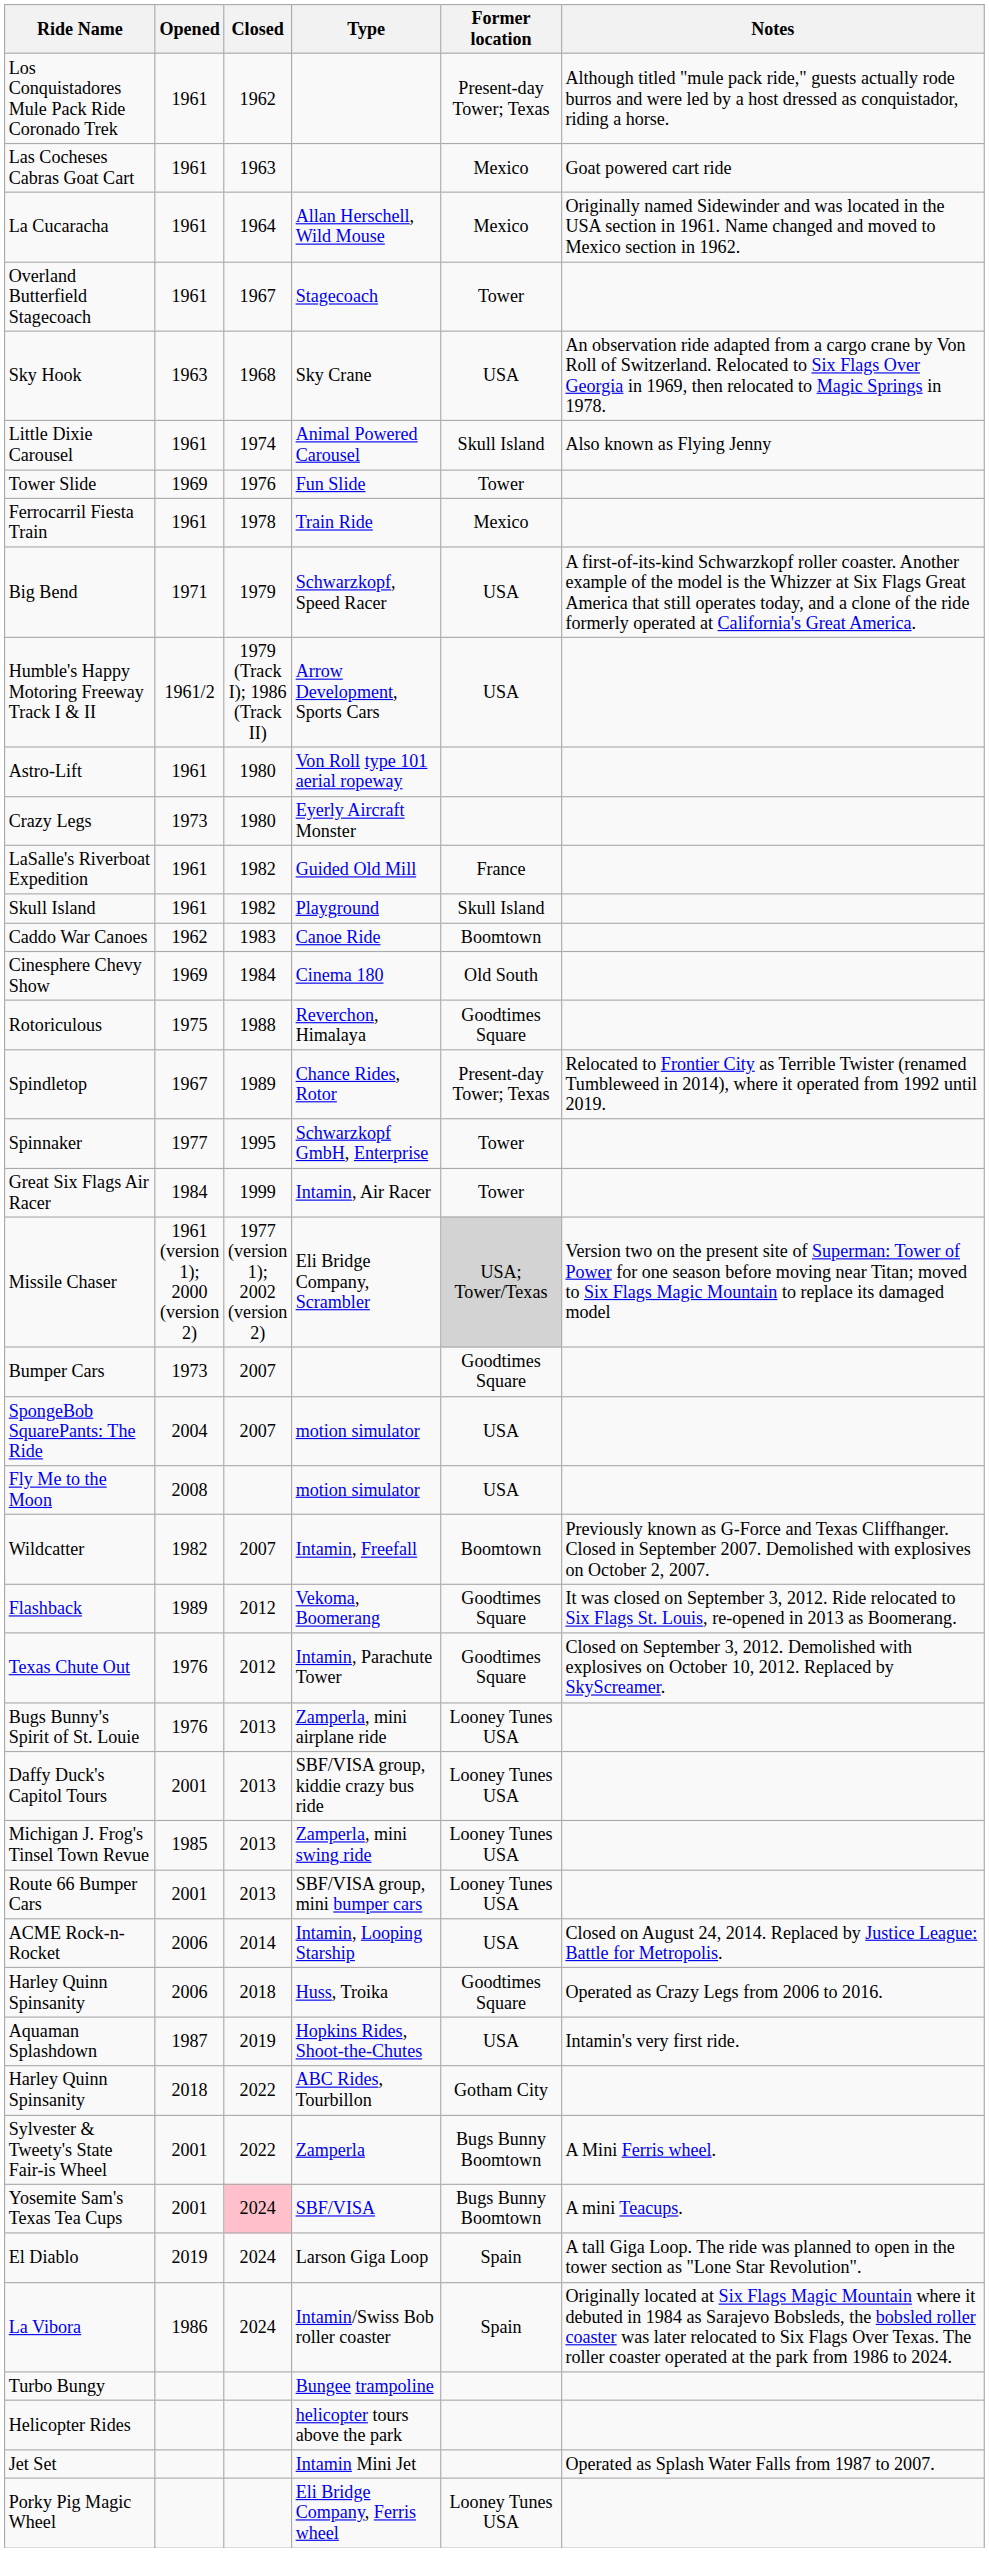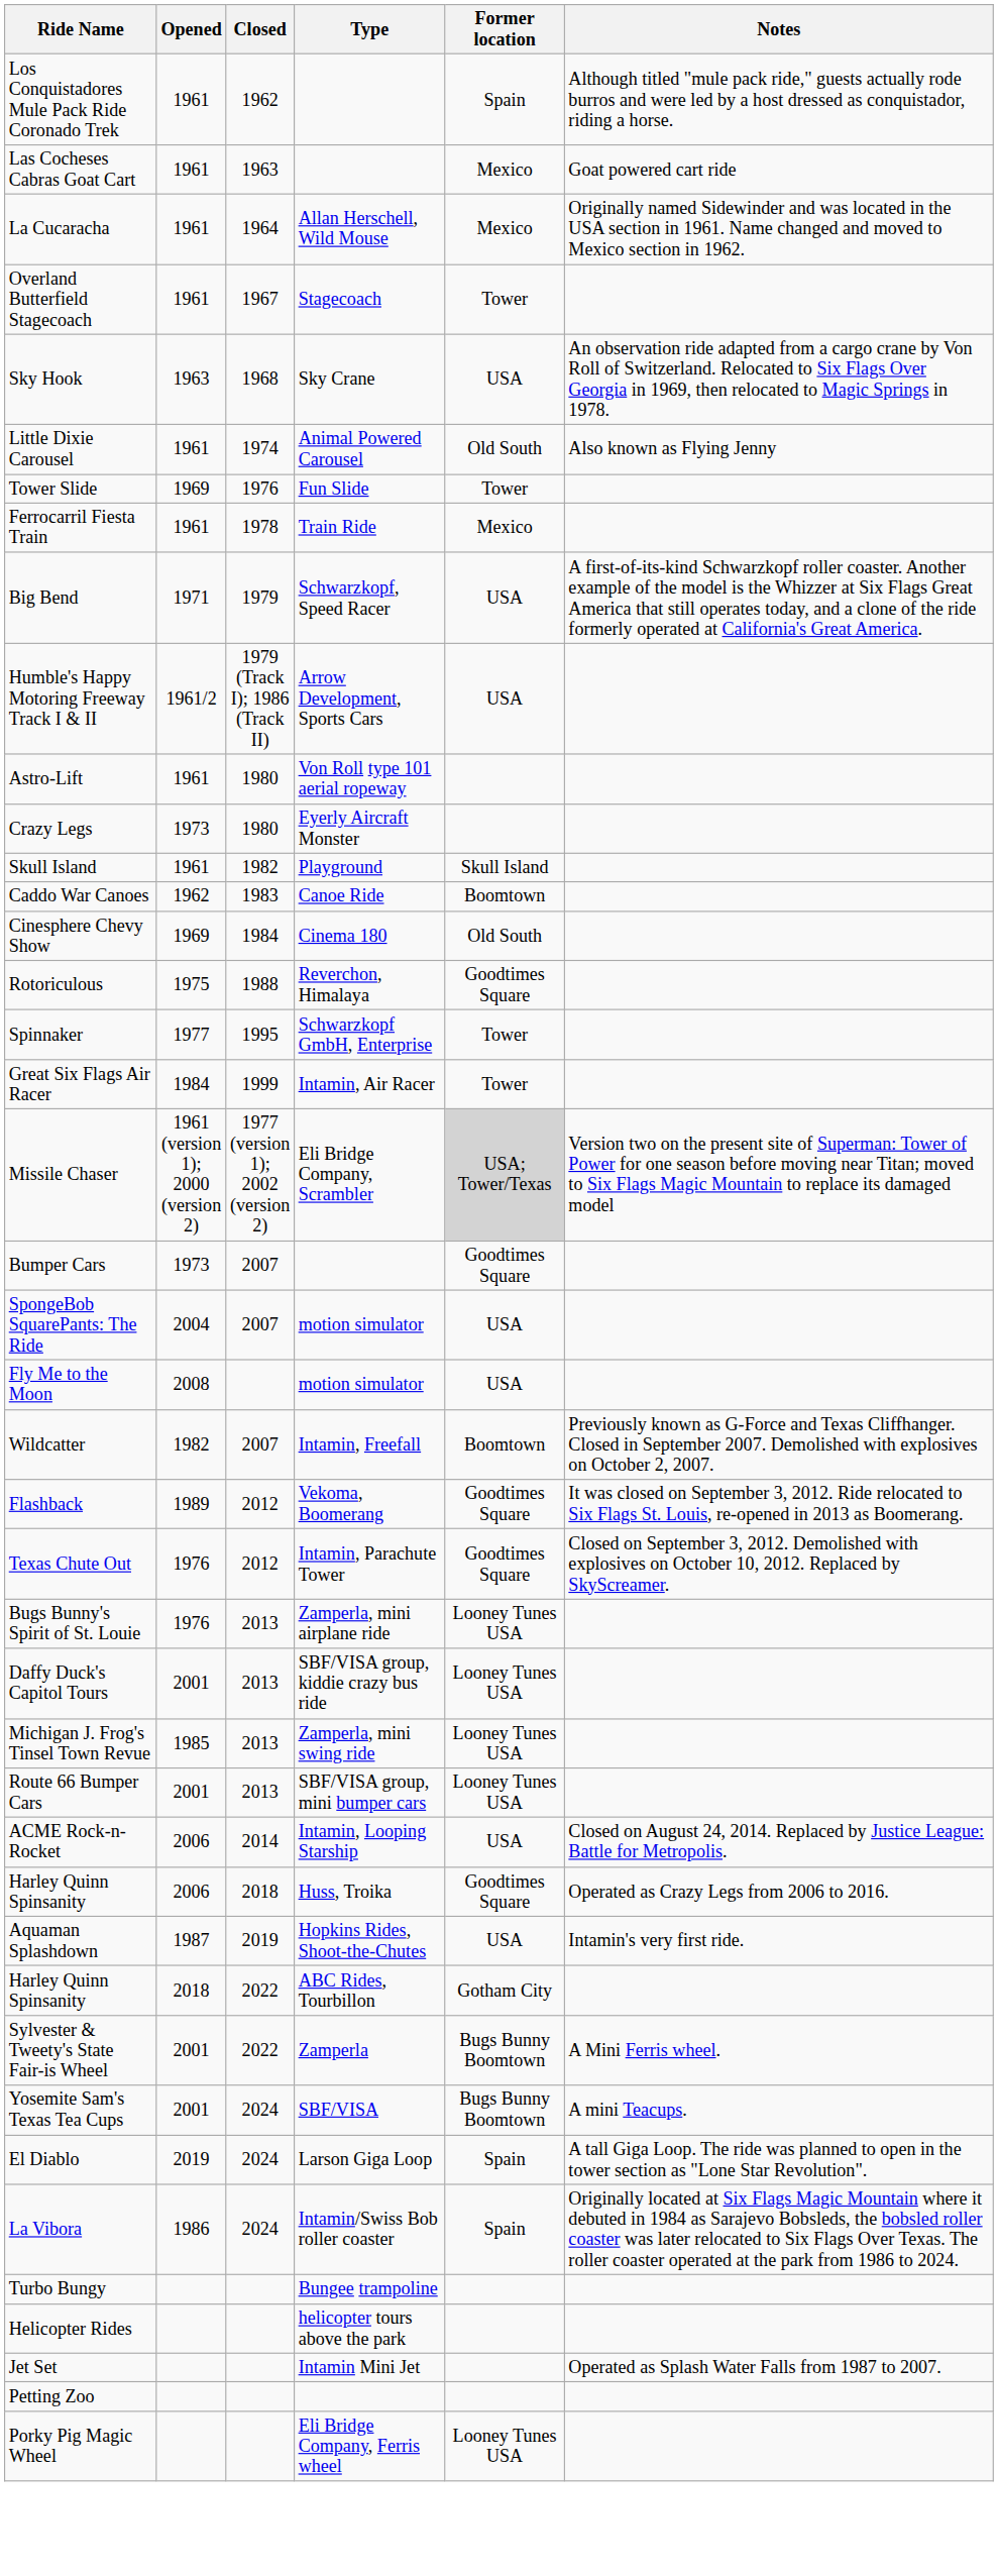Los Conquistadores Mule Pack Ride Coronado Trek | Former location: Present-day Tower; Texas -> Spain
Little Dixie Carousel | Former location: Skull Island -> Old South
- row: LaSalle's Riverboat Expedition | 1961 | 1982 | Guided Old Mill | France
- row: Spindletop | 1967 | 1989 | Chance Rides, Rotor | Present-day Tower; Texas | Relocated to Frontier City as Terrible Twister (renamed Tumbleweed in 2014), where it operated from 1992 until 2019.
Yosemite Sam's Texas Tea Cups | Closed: pink background -> no background
+ row: Petting Zoo
